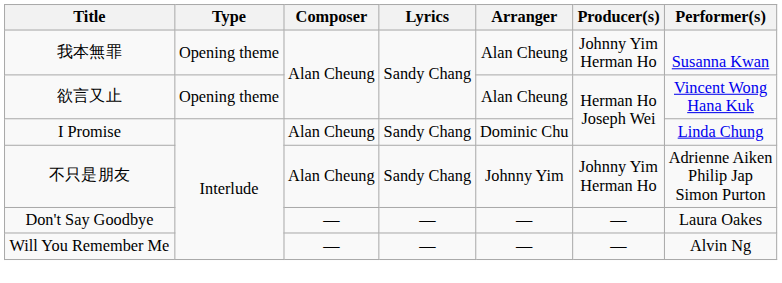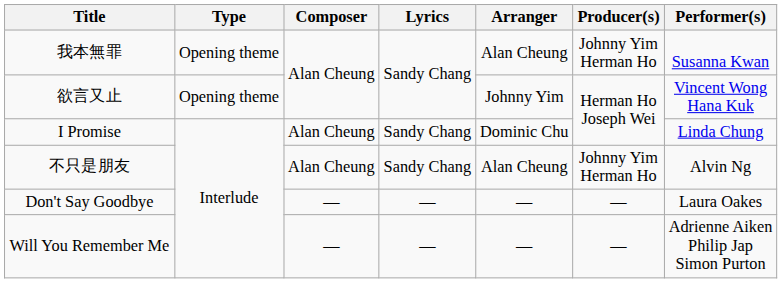欲言又止 | Arranger: Alan Cheung -> Johnny Yim
不只是朋友 | Arranger: Johnny Yim -> Alan Cheung
不只是朋友 | Performer(s): Adrienne Aiken Philip Jap Simon Purton -> Alvin Ng
Will You Remember Me | Performer(s): Alvin Ng -> Adrienne Aiken Philip Jap Simon Purton
